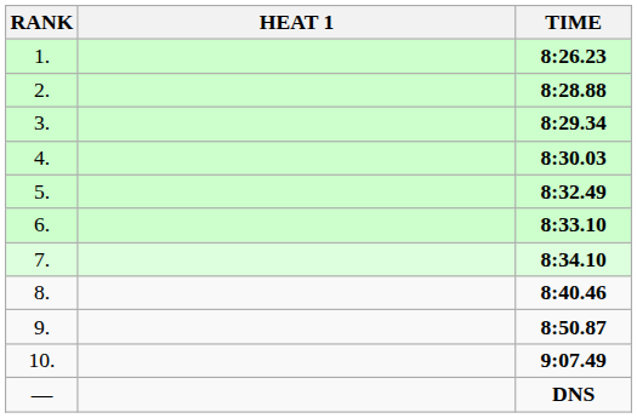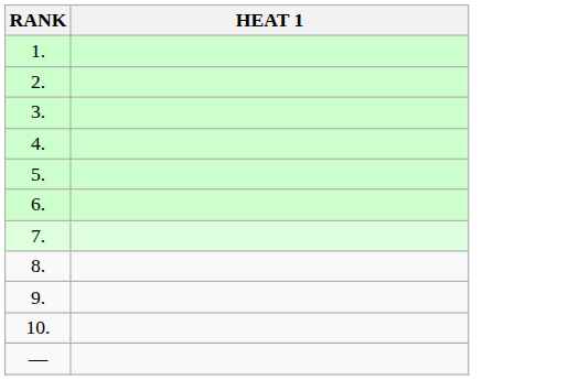- column: TIME | 8:26.23 | 8:28.88 | 8:29.34 | 8:30.03 | 8:32.49 | 8:33.10 | 8:34.10 | 8:40.46 | 8:50.87 | 9:07.49 | DNS
